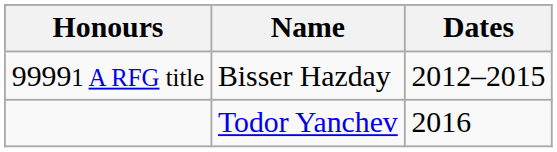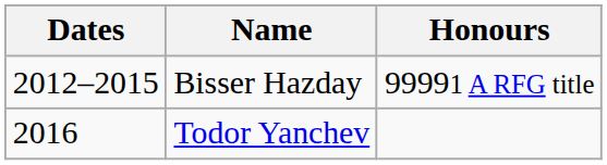columns swapped: Dates <-> Honours
